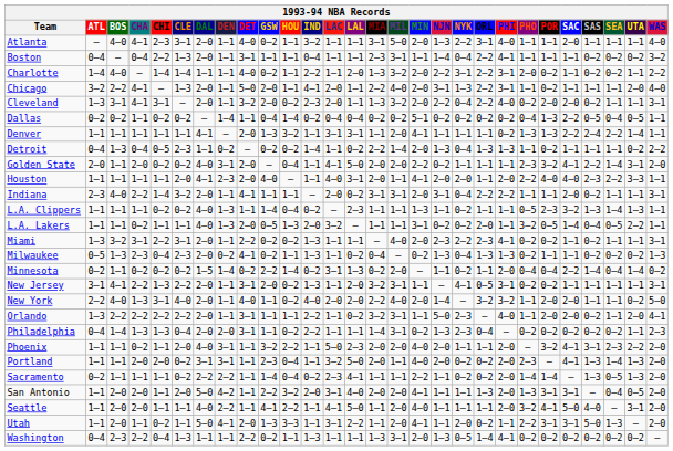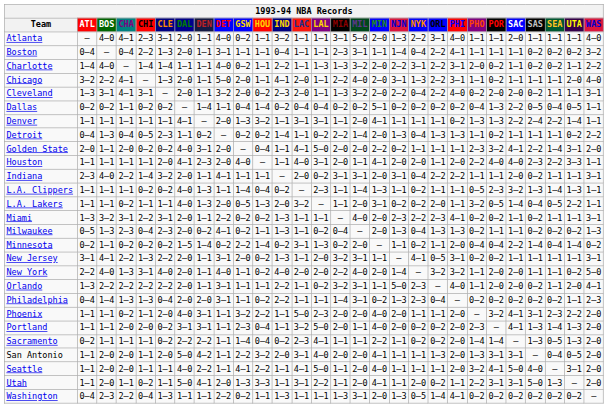Charlotte | LAL: 2–0 -> 1–3
L.A. Clippers | MIL: 1–1 -> 1–4
L.A. Lakers | MIL: 1–1 -> 2–0
Milwaukee | MIN: 0–2 -> 2–0
